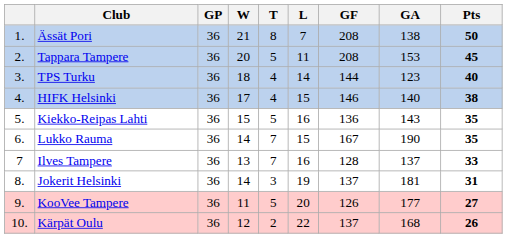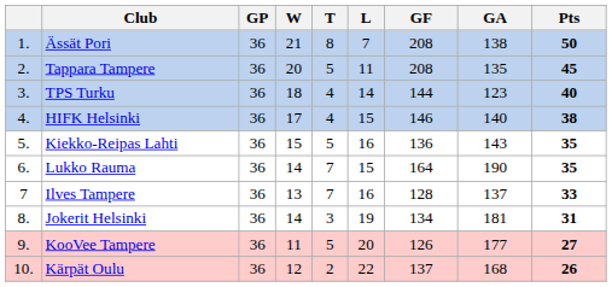Tappara Tampere | GA: 153 -> 135
Lukko Rauma | GF: 167 -> 164
Jokerit Helsinki | GF: 137 -> 134
